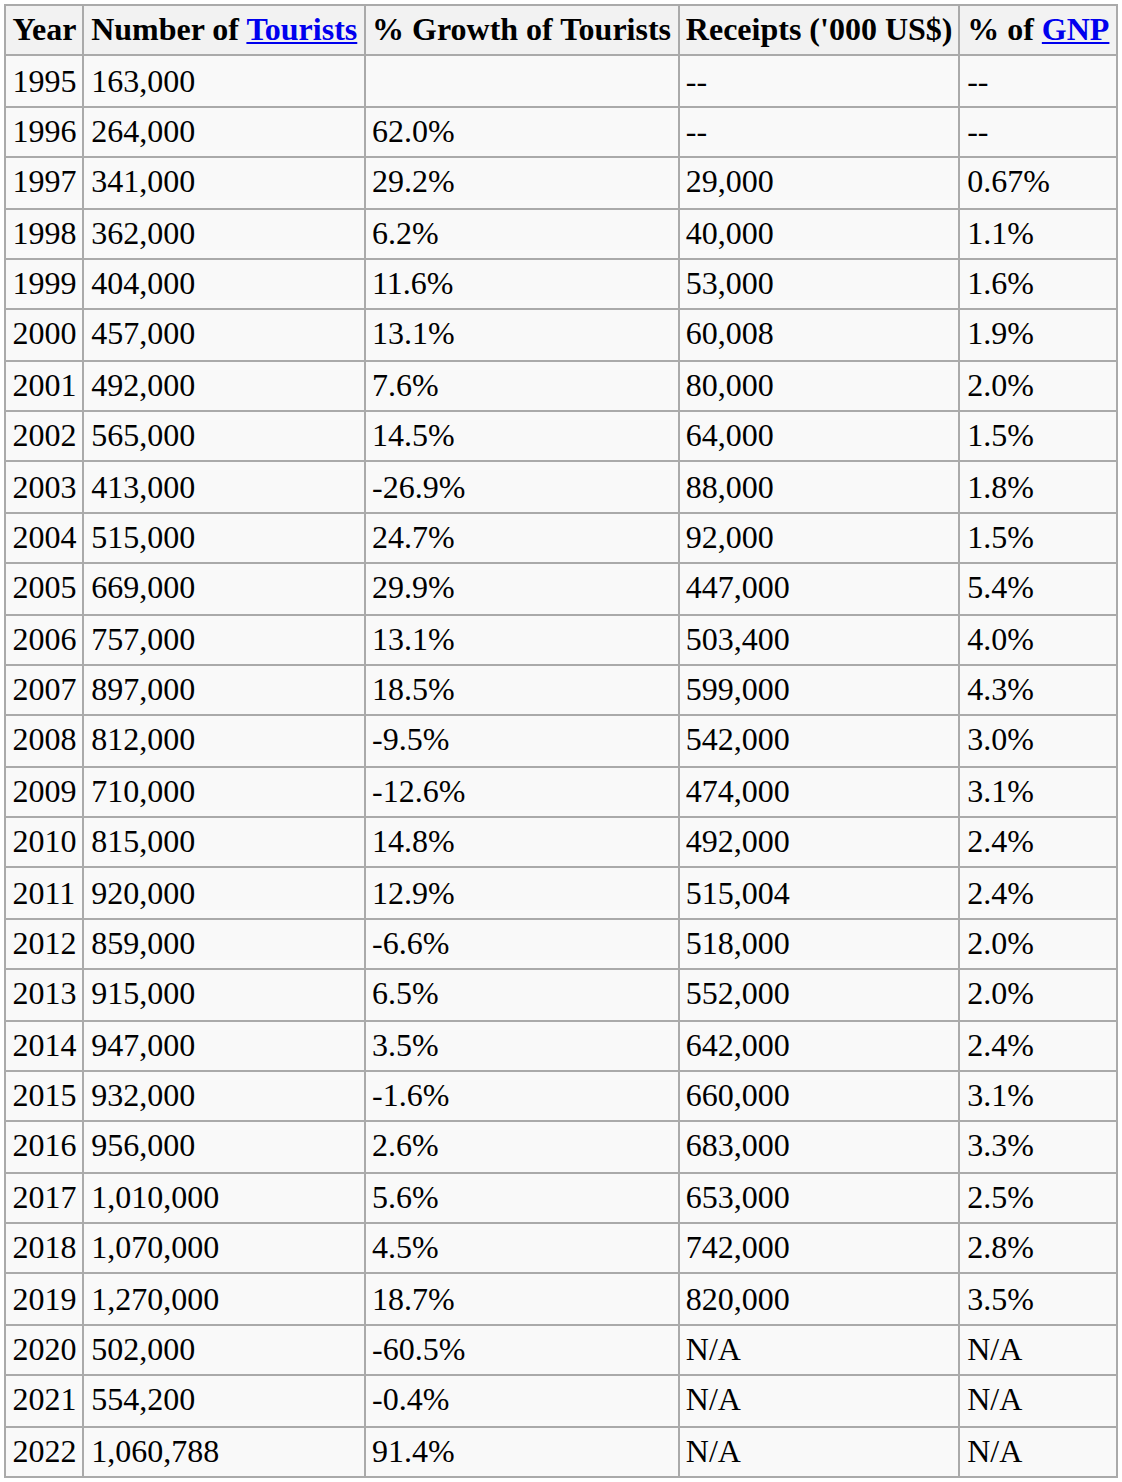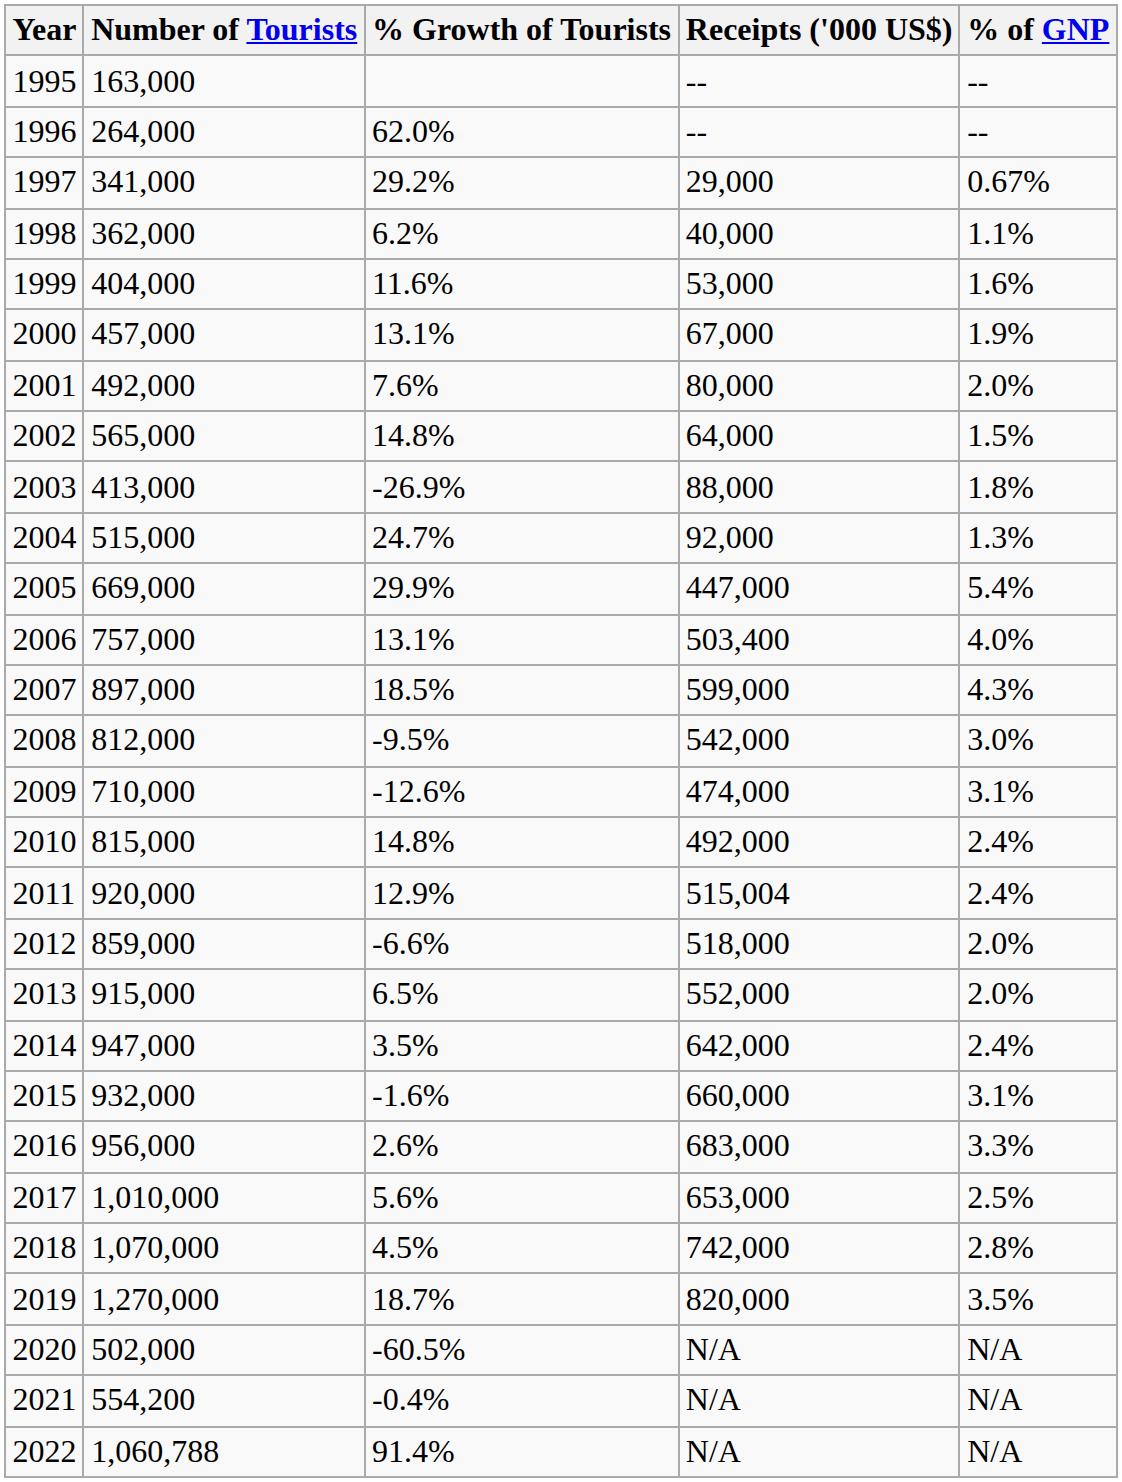2000 | Receipts ('000 US$): 60,008 -> 67,000
2002 | % Growth of Tourists: 14.5% -> 14.8%
2004 | % of GNP: 1.5% -> 1.3%
